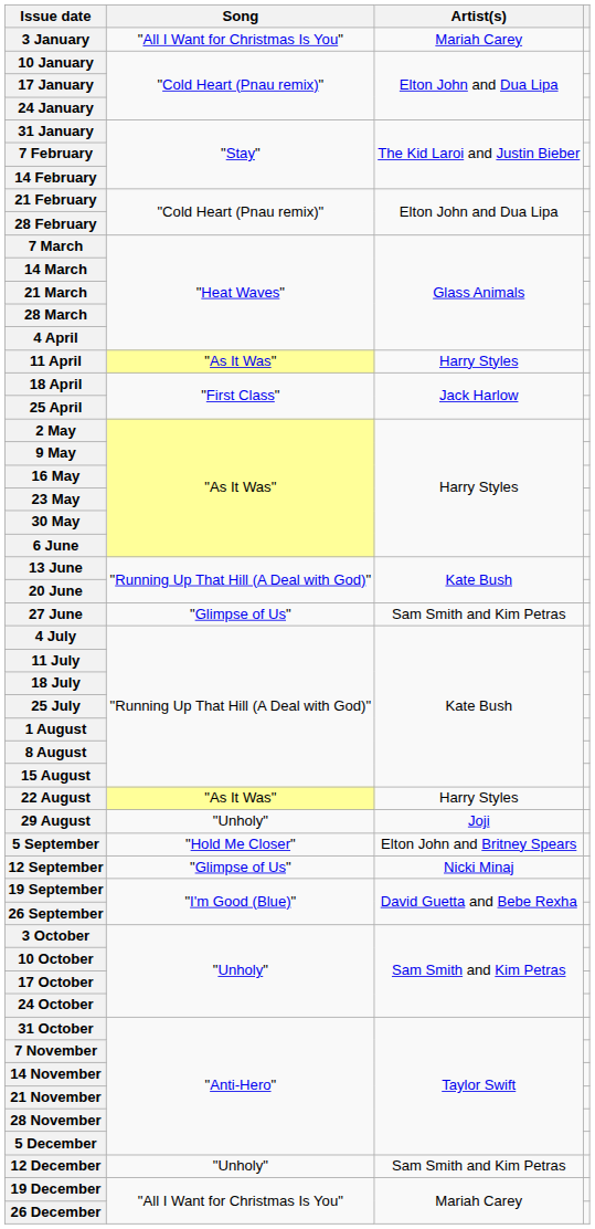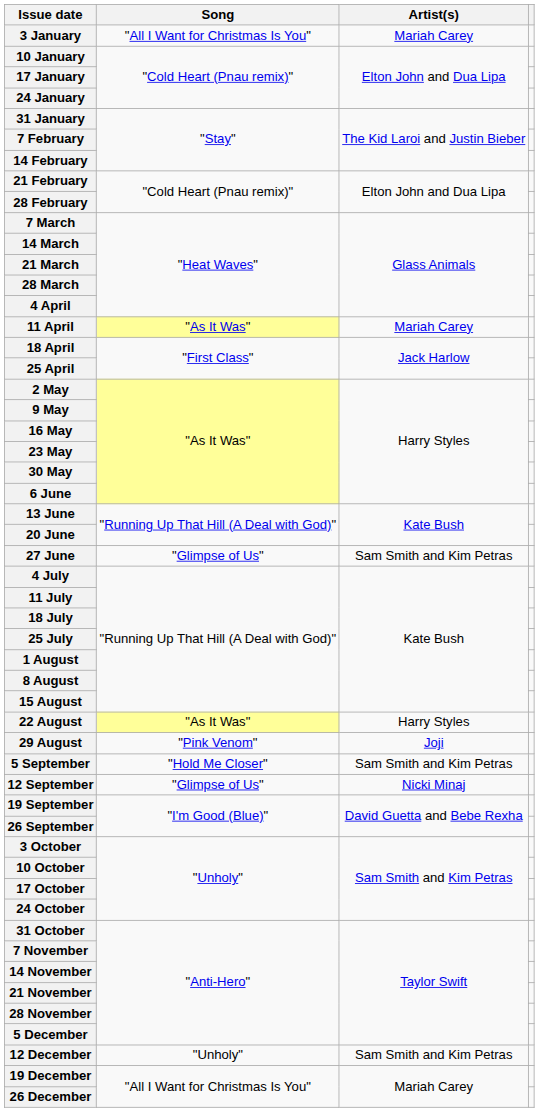11 April | Artist(s): Harry Styles -> Mariah Carey
29 August | Song: "Unholy" -> "Pink Venom"
5 September | Artist(s): Elton John and Britney Spears -> Sam Smith and Kim Petras
